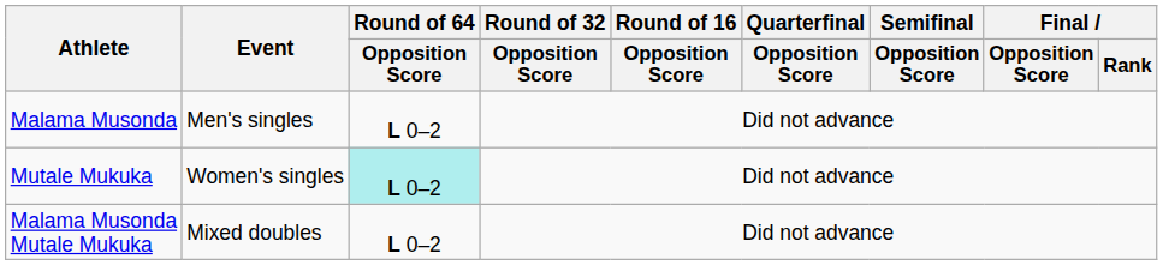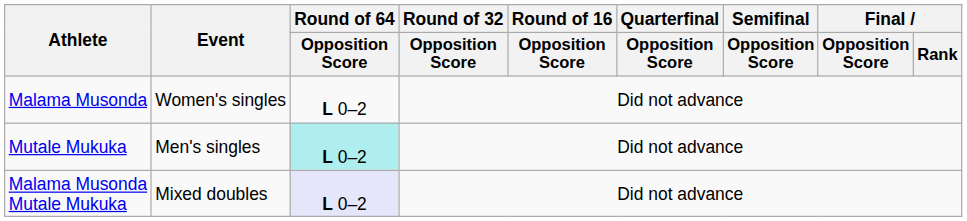Malama Musonda | Event: Men's singles -> Women's singles
Mutale Mukuka | Event: Women's singles -> Men's singles
Malama Musonda Mutale Mukuka | Round of 64 / Opposition Score: no background -> lavender background
